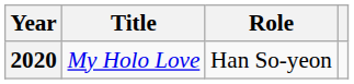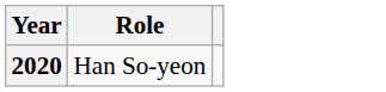- column: Title | My Holo Love
